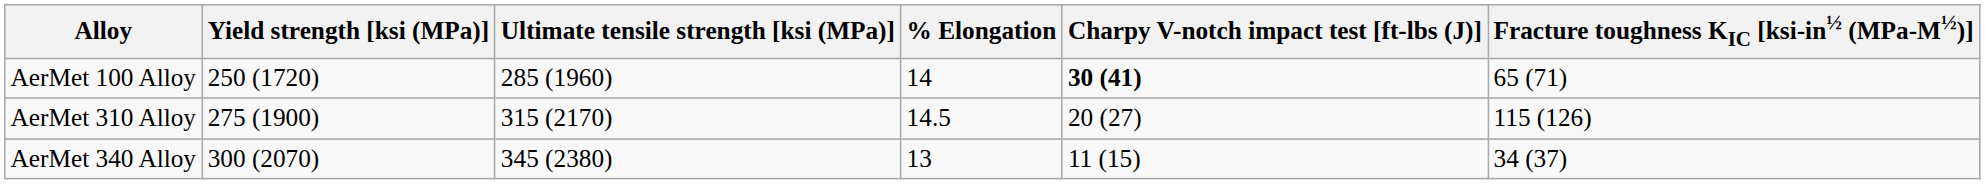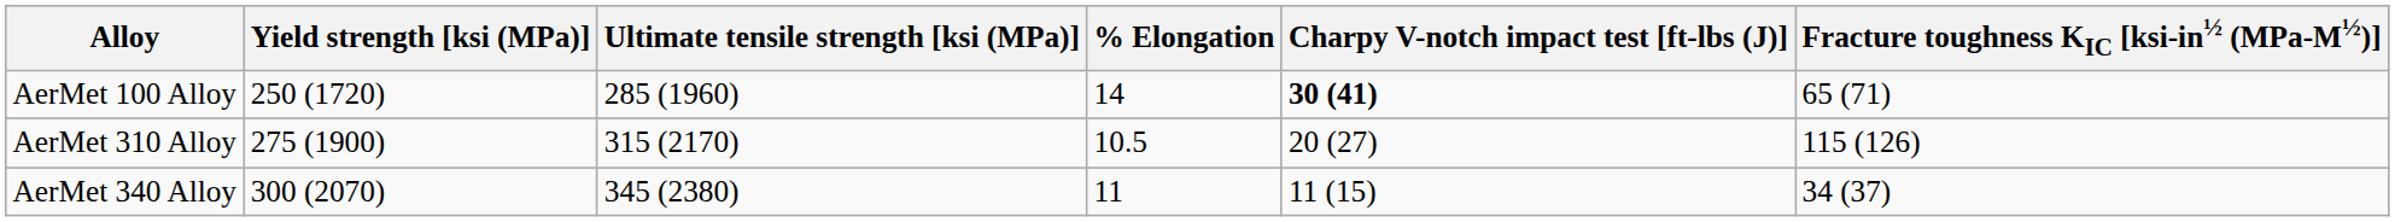AerMet 310 Alloy | % Elongation: 14.5 -> 10.5
AerMet 340 Alloy | % Elongation: 13 -> 11
